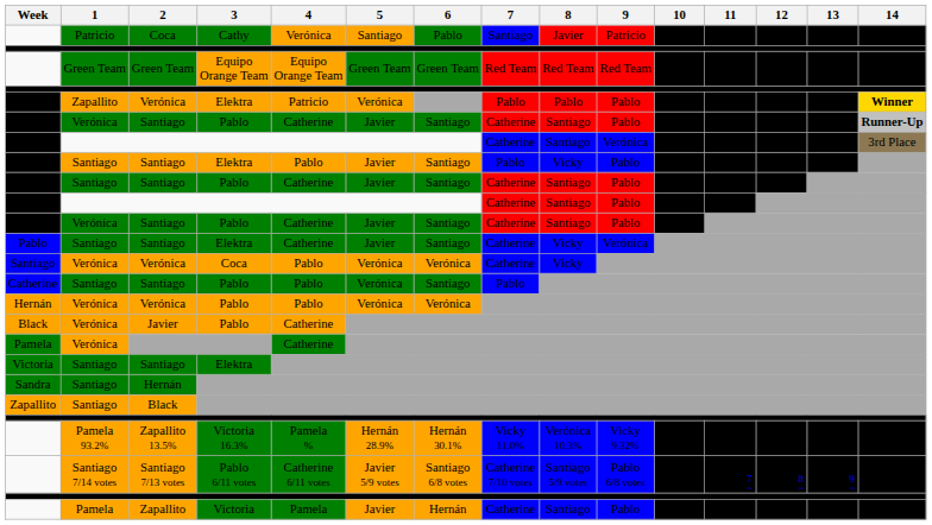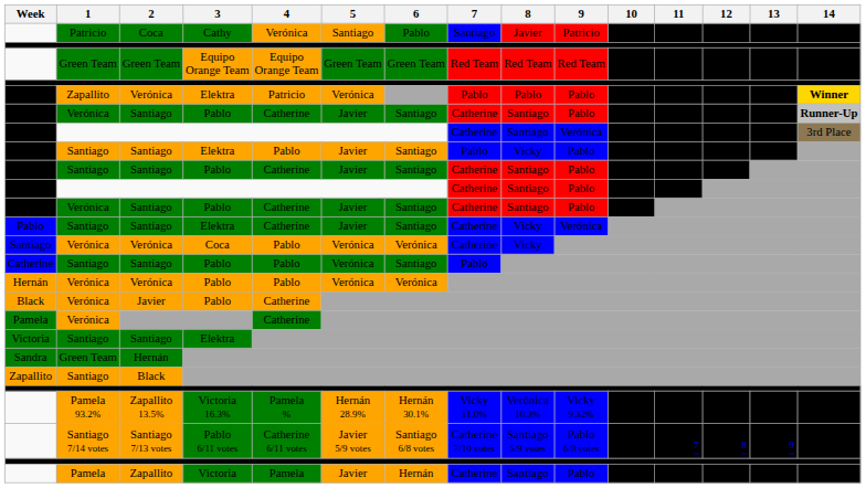Sandra | 1: Santiago -> Green Team
